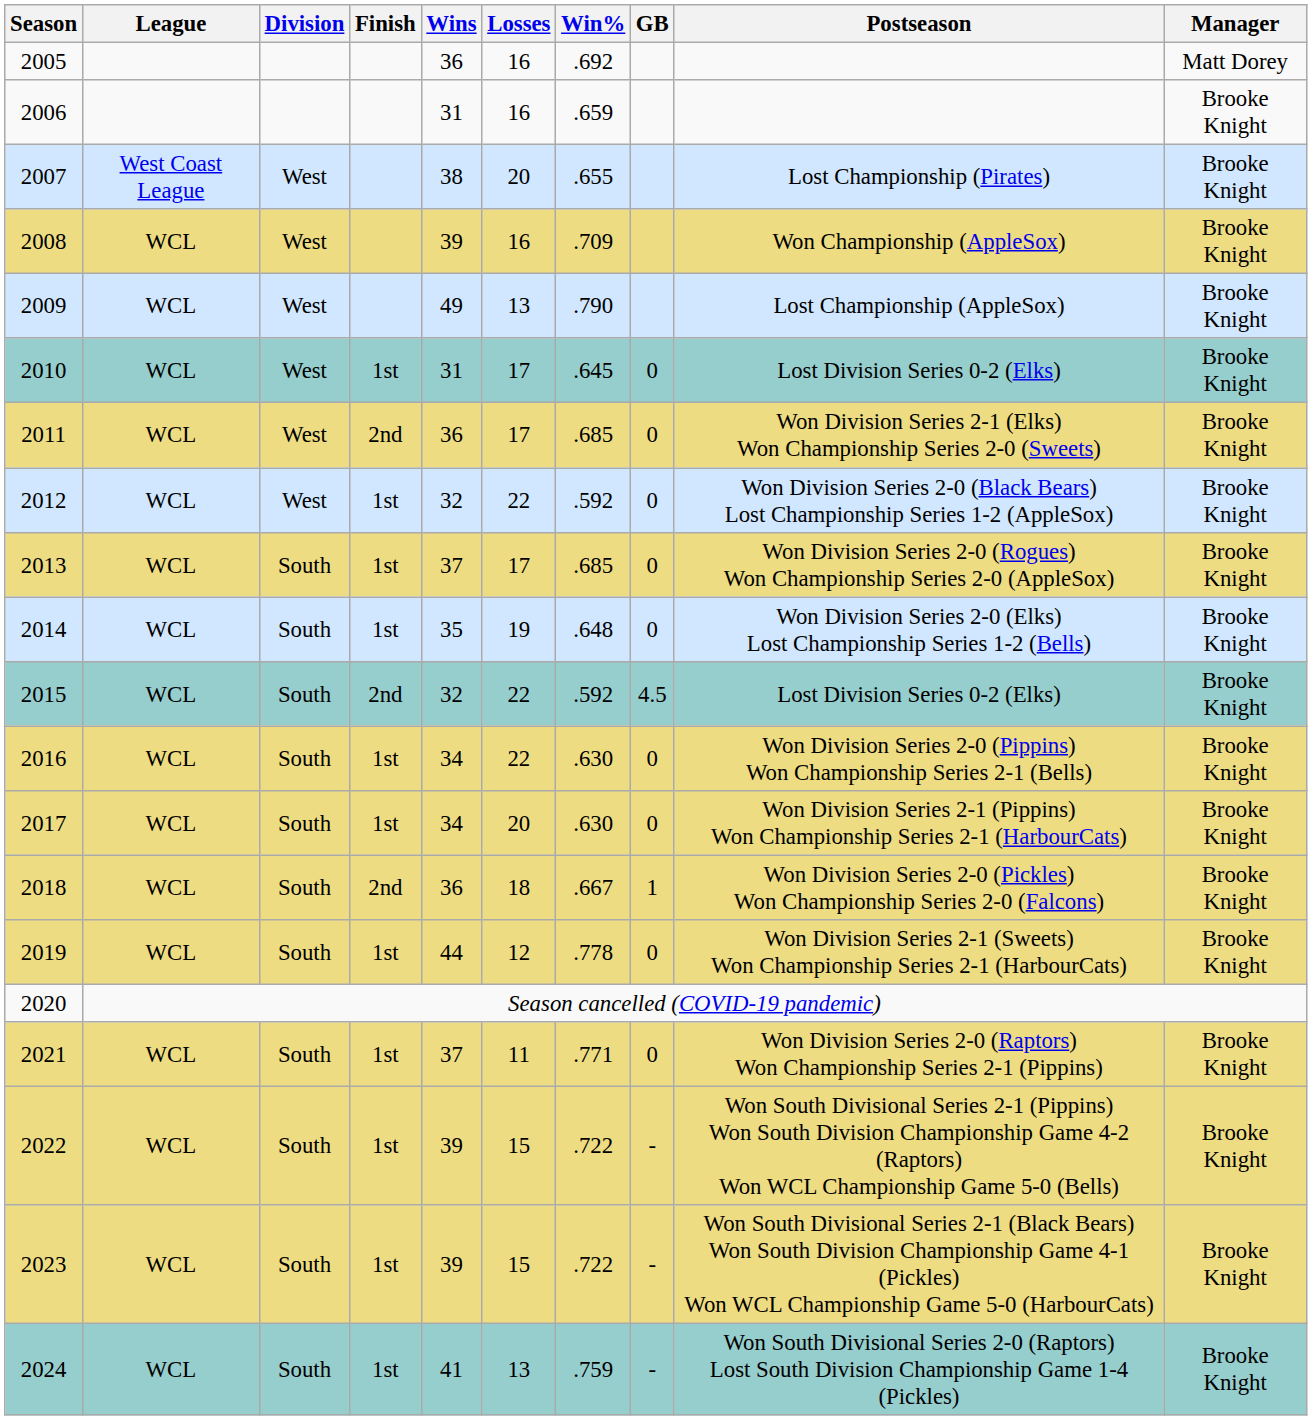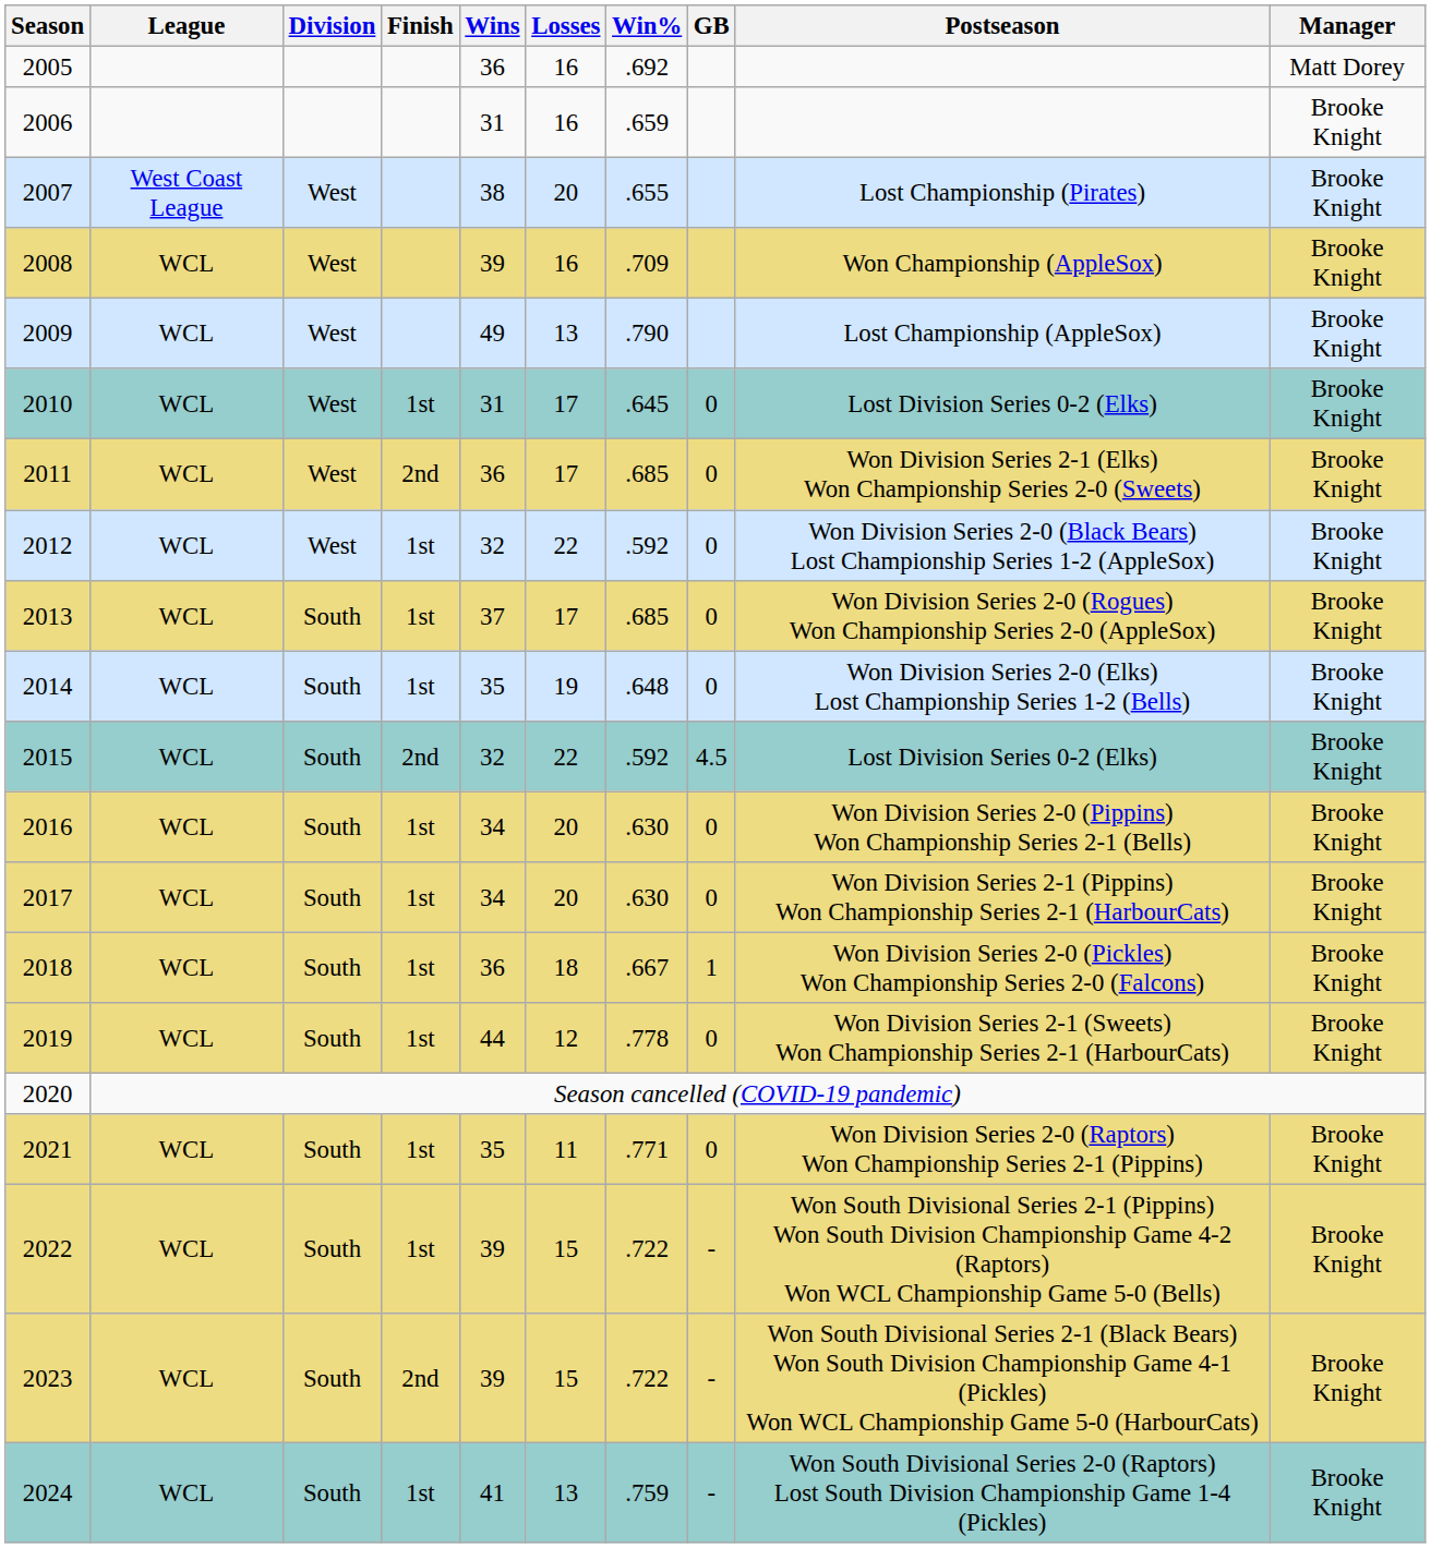2016 | Losses: 22 -> 20
2018 | Finish: 2nd -> 1st
2021 | Wins: 37 -> 35
2023 | Finish: 1st -> 2nd
